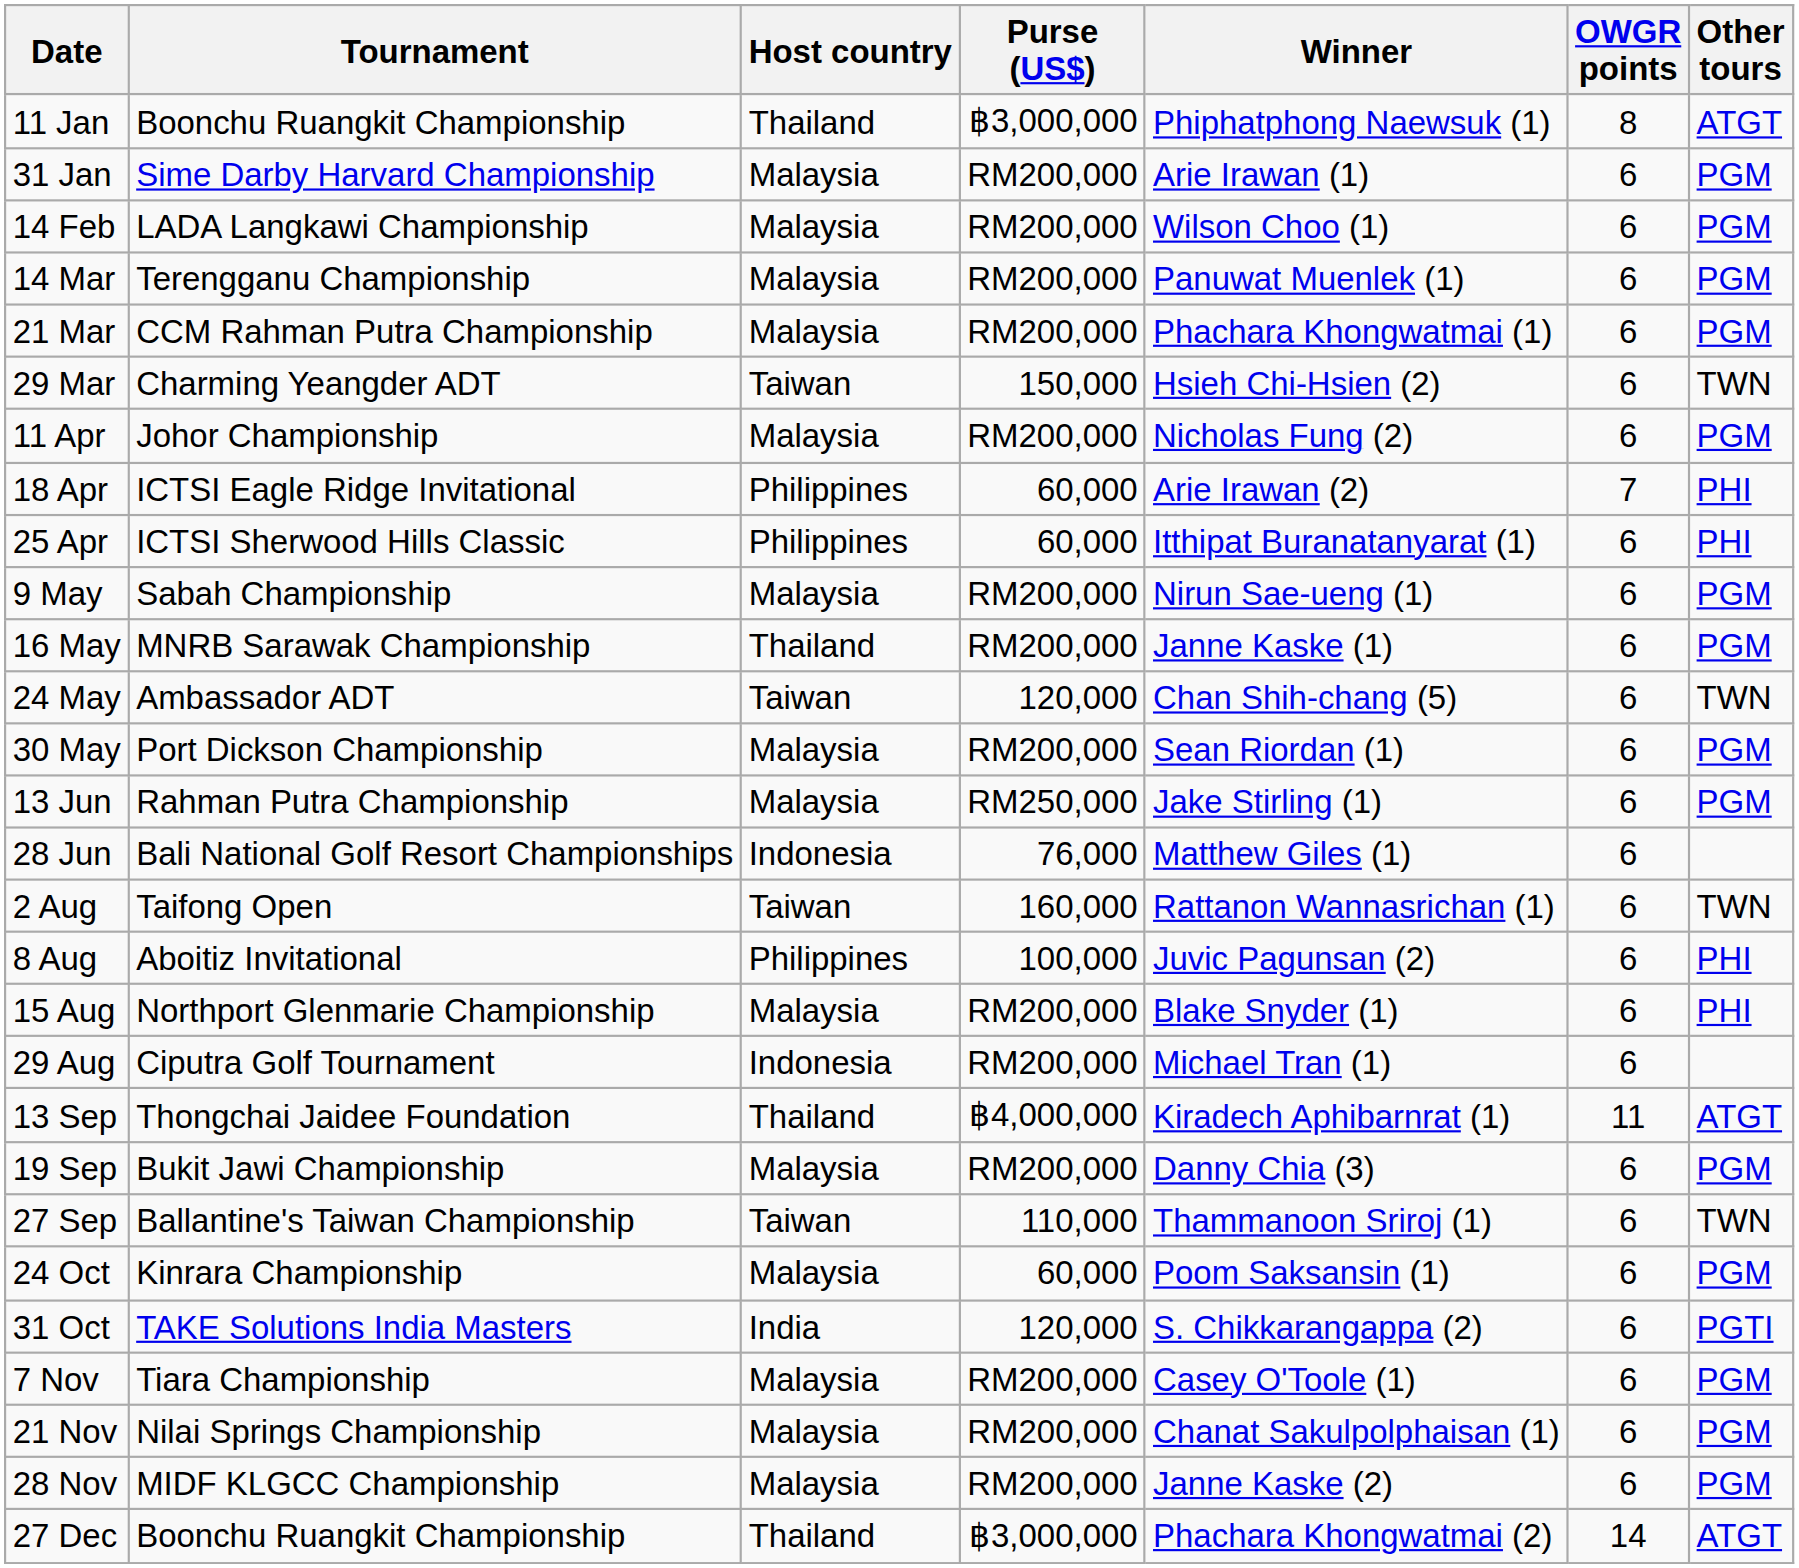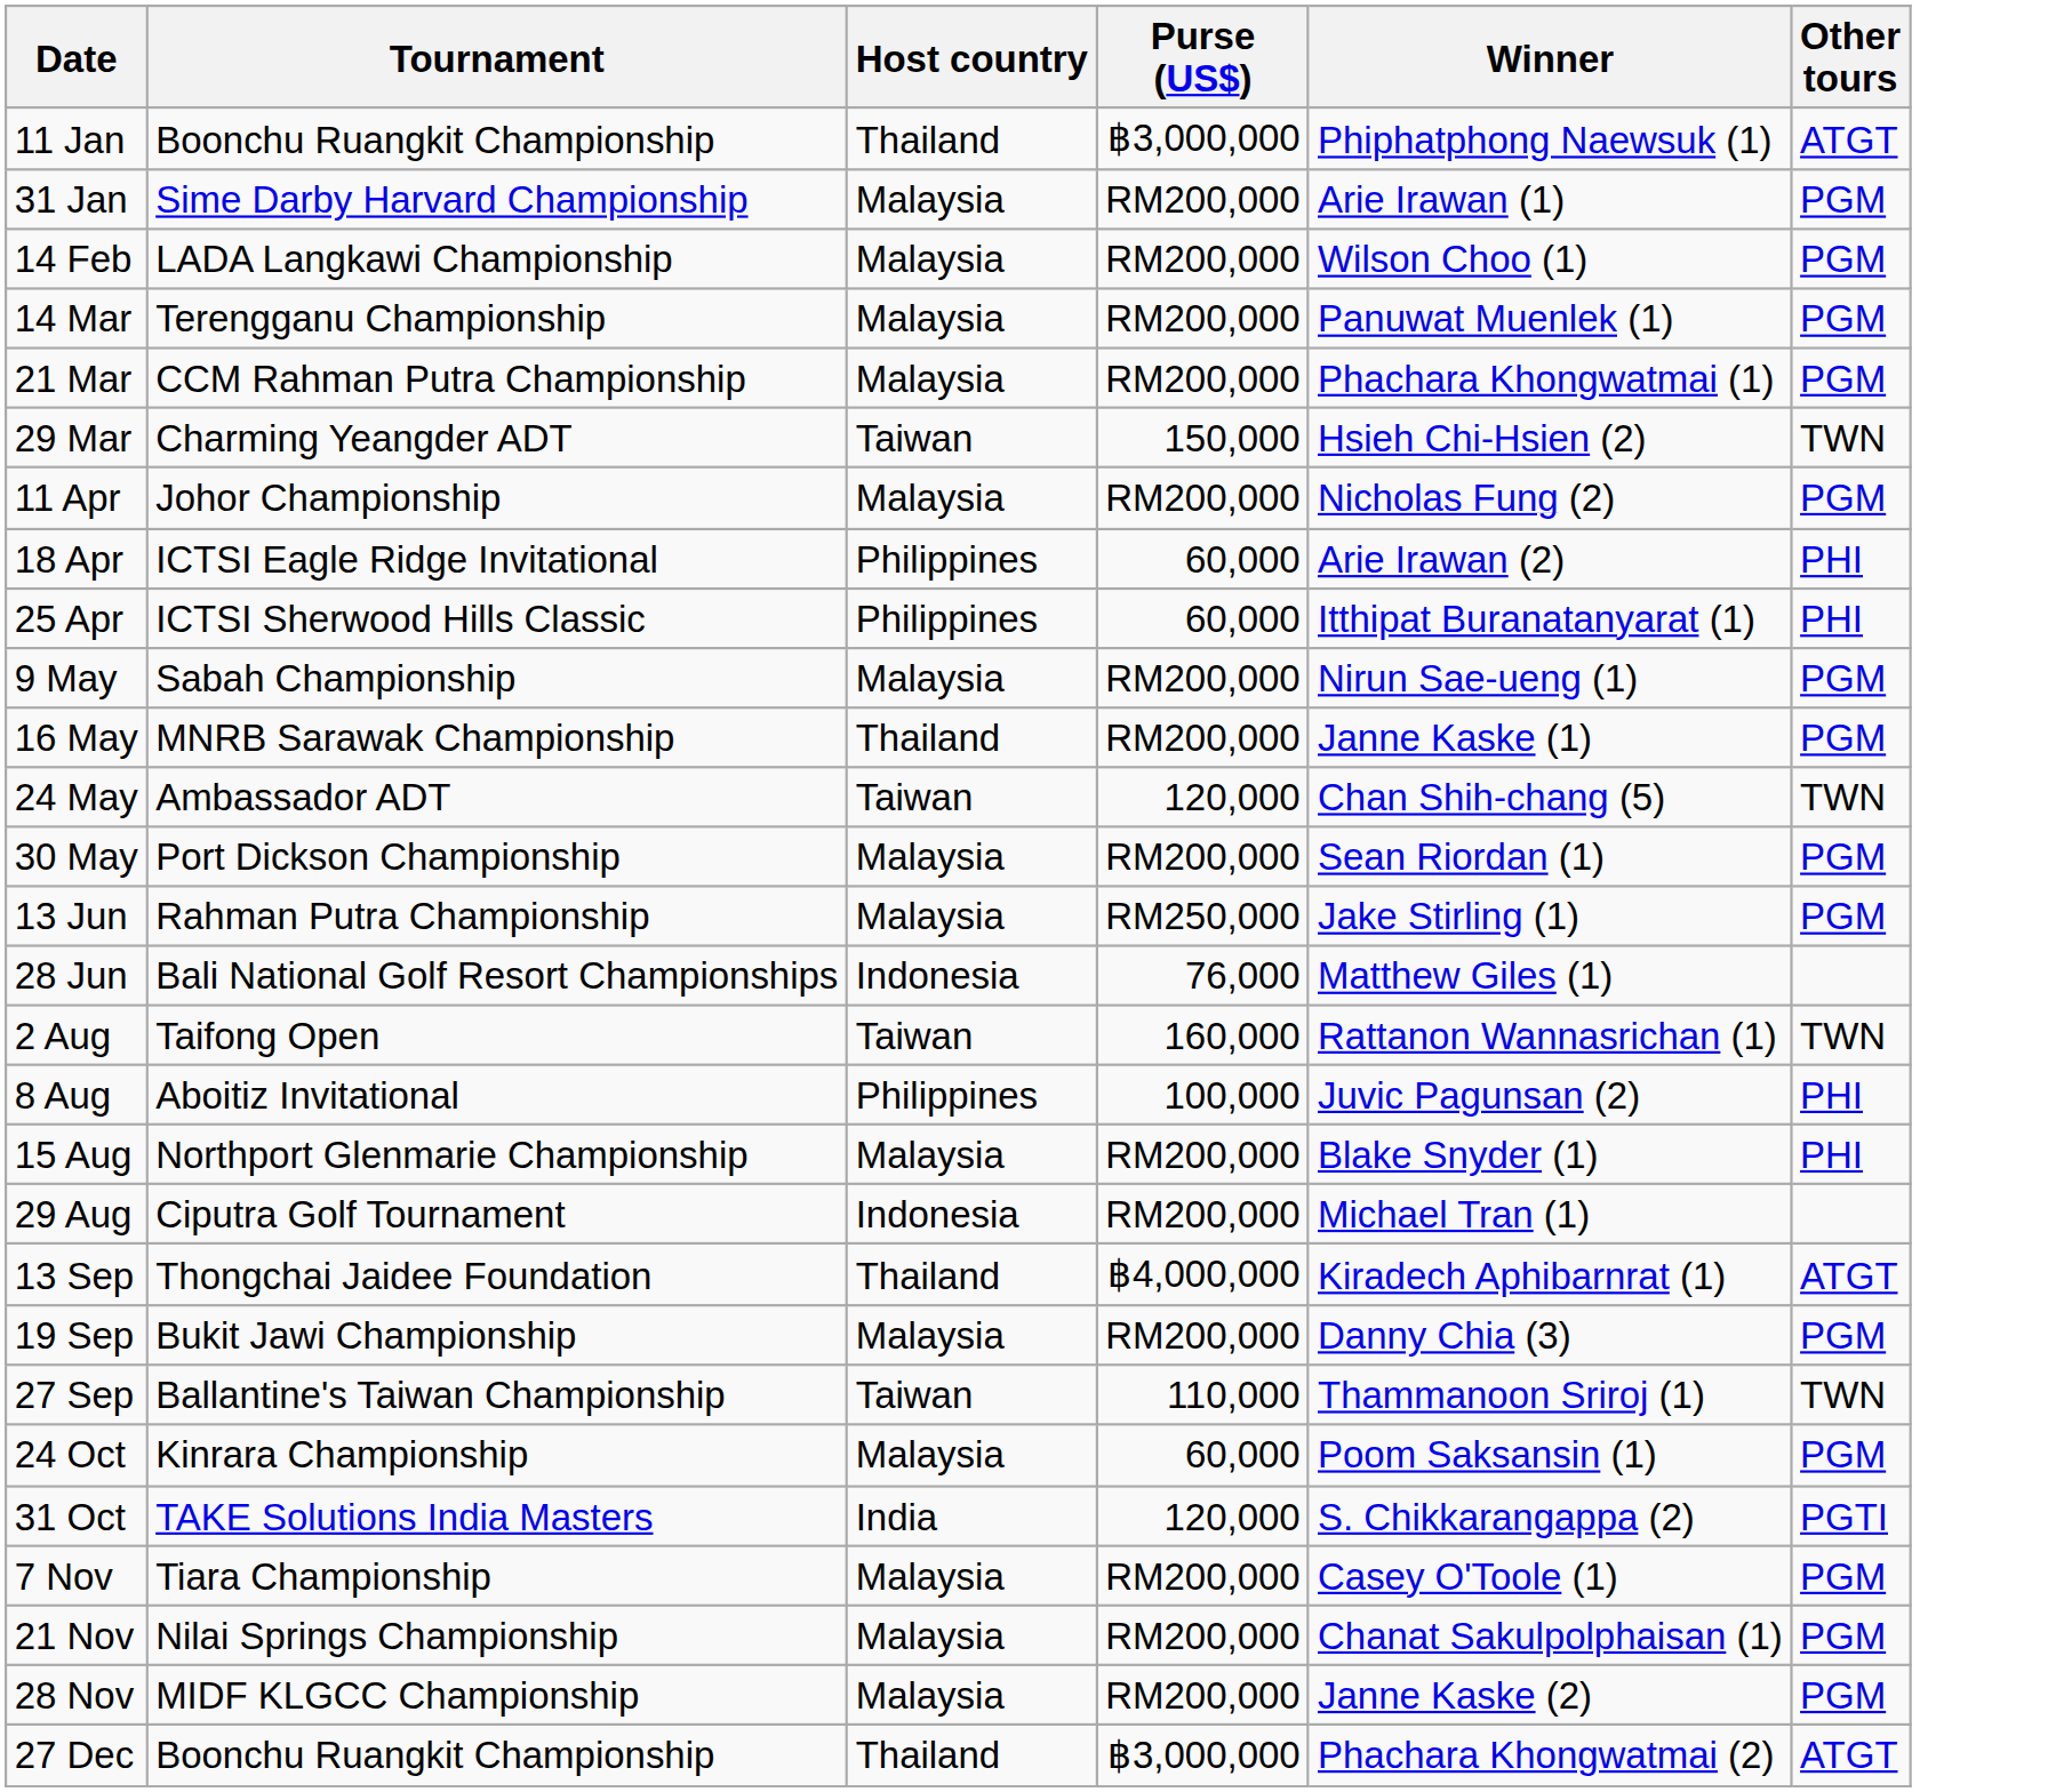- column: OWGR points | 8 | 6 | 6 | 6 | 6 | 6 | 6 | 7 | 6 | 6 | 6 | 6 | 6 | 6 | 6 | 6 | 6 | 6 | 6 | 11 | 6 | 6 | 6 | 6 | 6 | 6 | 6 | 14
